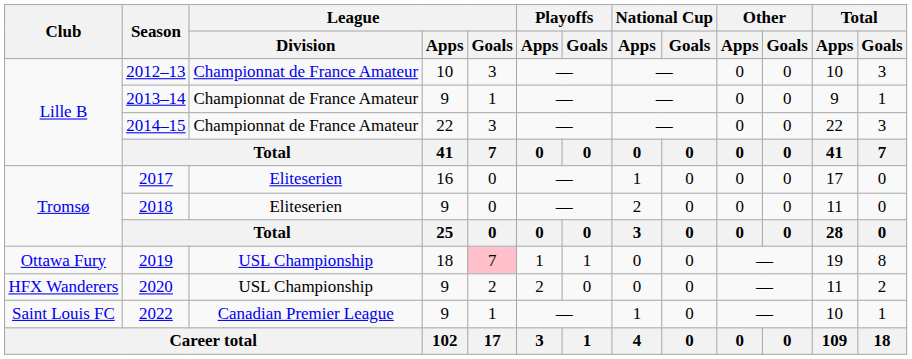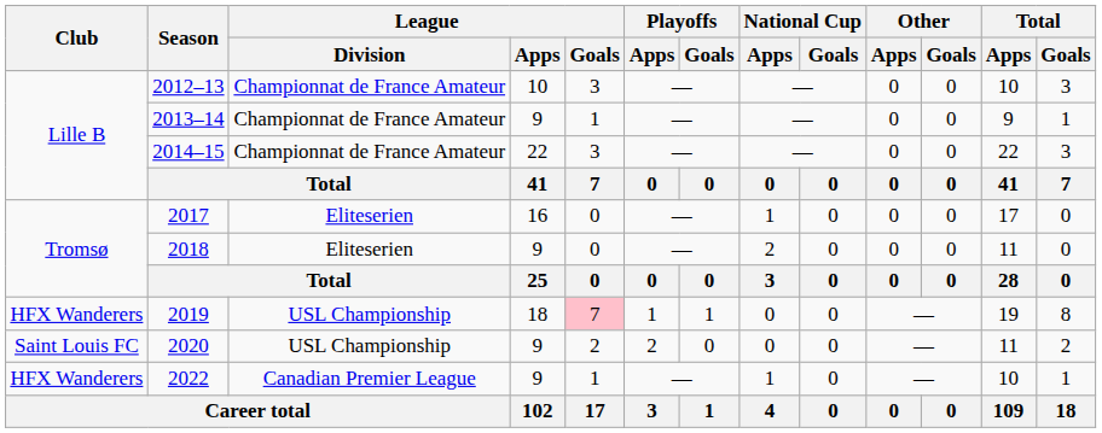2019 | Club: Ottawa Fury -> HFX Wanderers
2020 | Club: HFX Wanderers -> Saint Louis FC
2022 | Club: Saint Louis FC -> HFX Wanderers
